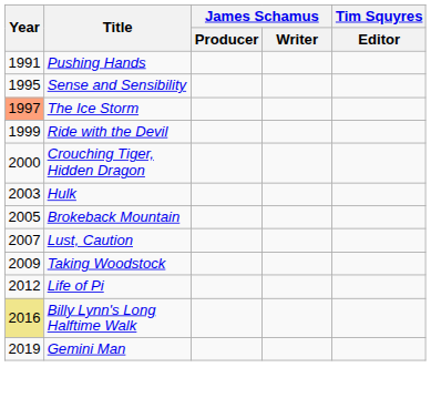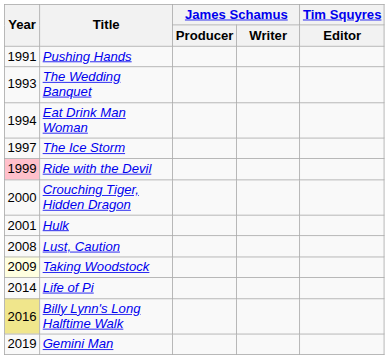+ row: 1993 | The Wedding Banquet
+ row: 1994 | Eat Drink Man Woman
- row: 1995 | Sense and Sensibility
The Ice Storm | Year: lightsalmon background -> no background
Ride with the Devil | Year: no background -> pink background
Hulk | Year: 2003 -> 2001
- row: 2005 | Brokeback Mountain
Lust, Caution | Year: 2007 -> 2008
Taking Woodstock | Year: no background -> lightyellow background
Life of Pi | Year: 2012 -> 2014
